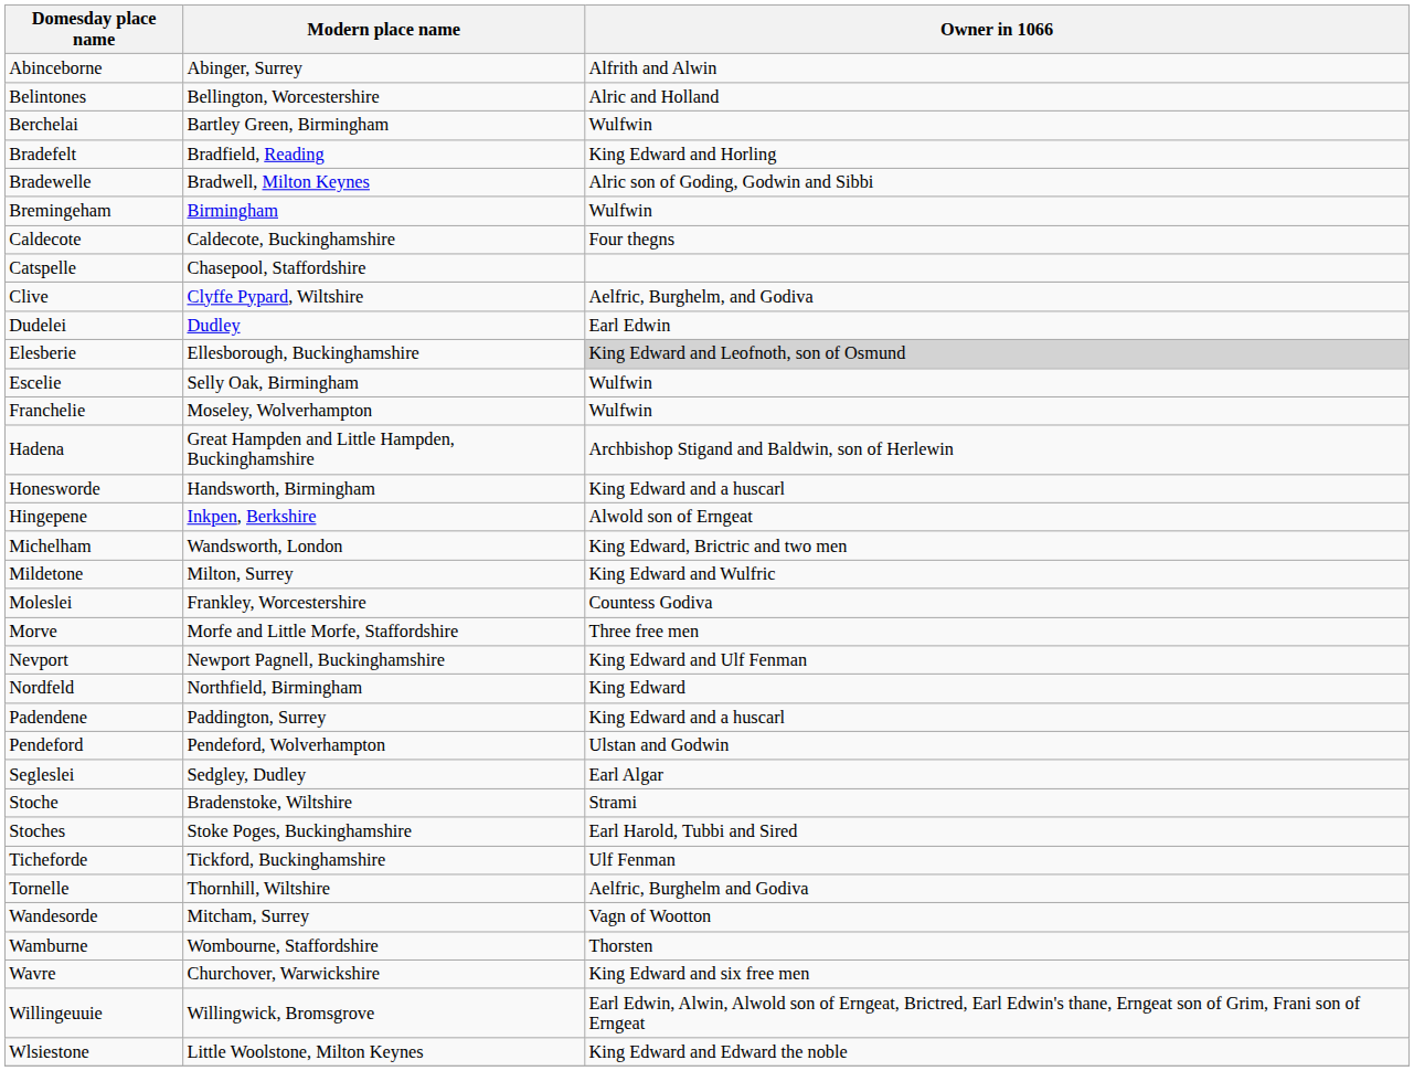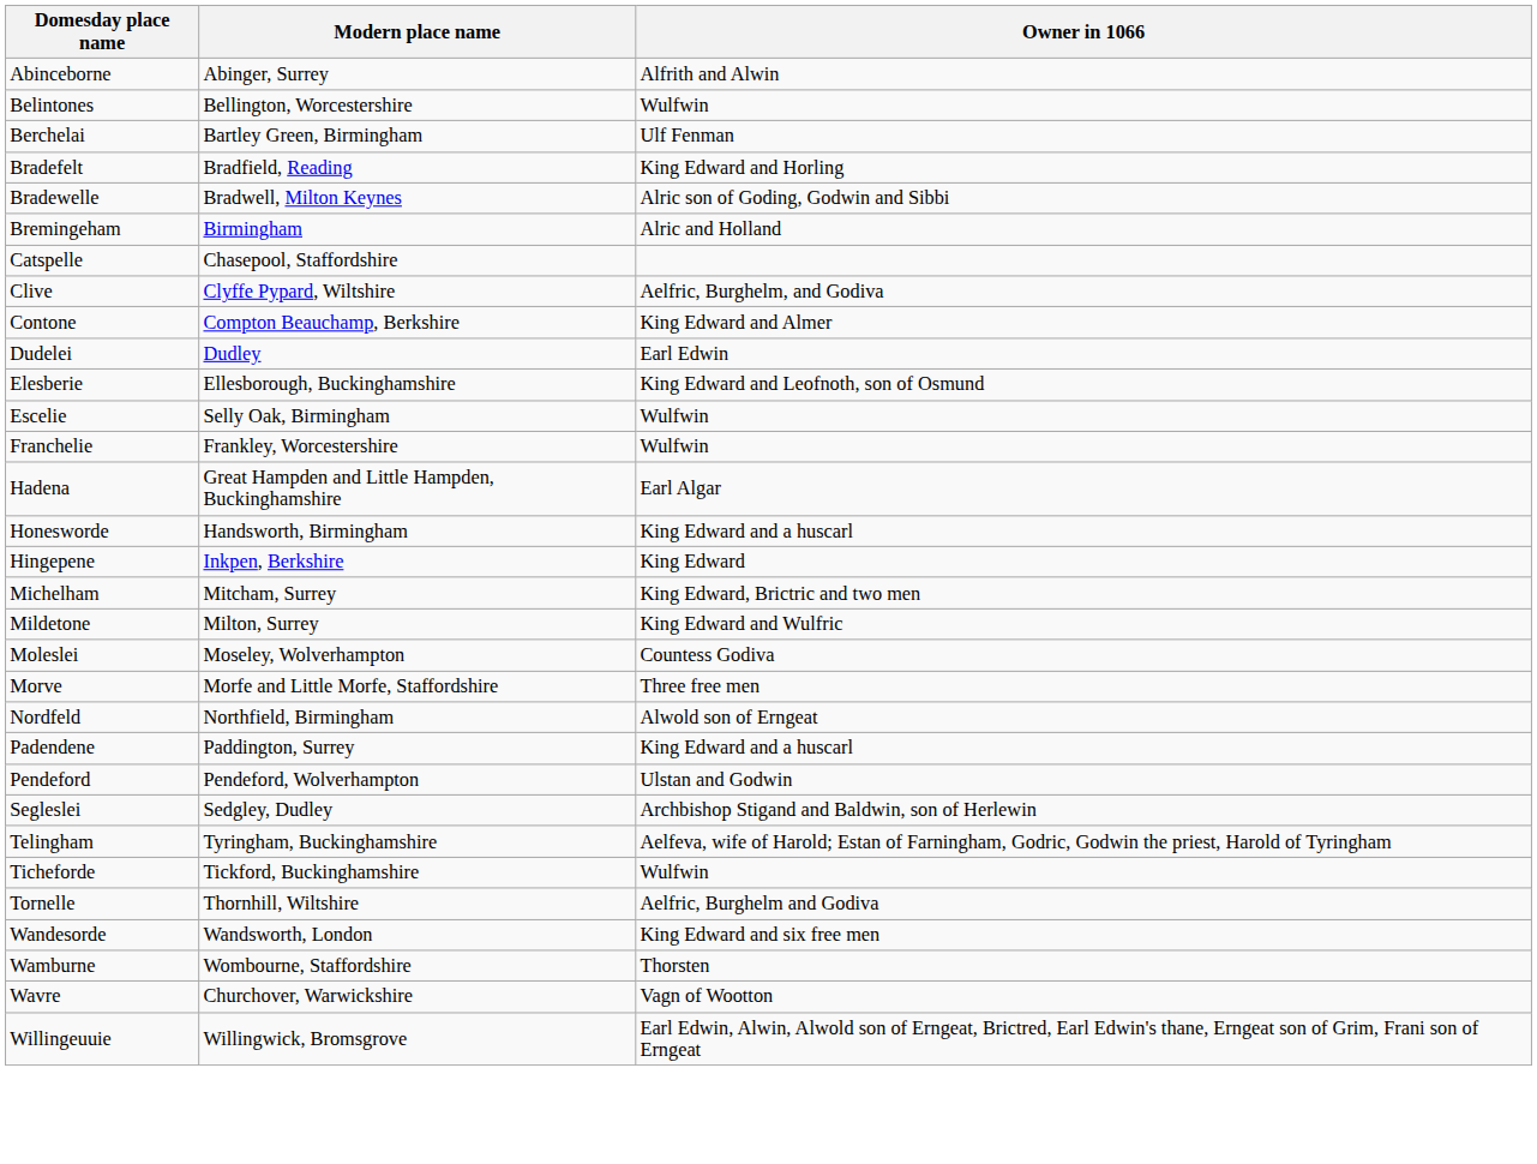Belintones | Owner in 1066: Alric and Holland -> Wulfwin
Berchelai | Owner in 1066: Wulfwin -> Ulf Fenman
Bremingeham | Owner in 1066: Wulfwin -> Alric and Holland
- row: Caldecote | Caldecote, Buckinghamshire | Four thegns
+ row: Contone | Compton Beauchamp, Berkshire | King Edward and Almer
Elesberie | Owner in 1066: lightgrey background -> no background
Franchelie | Modern place name: Moseley, Wolverhampton -> Frankley, Worcestershire
Hadena | Owner in 1066: Archbishop Stigand and Baldwin, son of Herlewin -> Earl Algar
Hingepene | Owner in 1066: Alwold son of Erngeat -> King Edward
Michelham | Modern place name: Wandsworth, London -> Mitcham, Surrey
Moleslei | Modern place name: Frankley, Worcestershire -> Moseley, Wolverhampton
- row: Nevport | Newport Pagnell, Buckinghamshire | King Edward and Ulf Fenman
Nordfeld | Owner in 1066: King Edward -> Alwold son of Erngeat
Segleslei | Owner in 1066: Earl Algar -> Archbishop Stigand and Baldwin, son of Herlewin
- row: Stoche | Bradenstoke, Wiltshire | Strami
- row: Stoches | Stoke Poges, Buckinghamshire | Earl Harold, Tubbi and Sired
+ row: Telingham | Tyringham, Buckinghamshire | Aelfeva, wife of Harold; Estan of Farningham, Godric, Godwin the priest, Harold of Tyringham
Ticheforde | Owner in 1066: Ulf Fenman -> Wulfwin
Wandesorde | Modern place name: Mitcham, Surrey -> Wandsworth, London
Wandesorde | Owner in 1066: Vagn of Wootton -> King Edward and six free men
Wavre | Owner in 1066: King Edward and six free men -> Vagn of Wootton
- row: Wlsiestone | Little Woolstone, Milton Keynes | King Edward and Edward the noble
